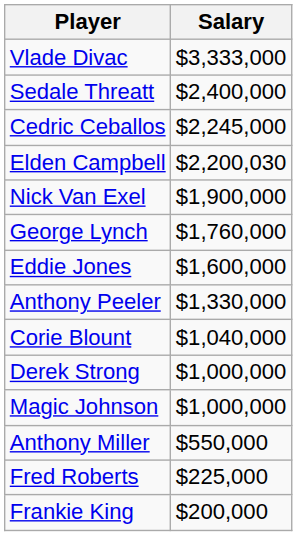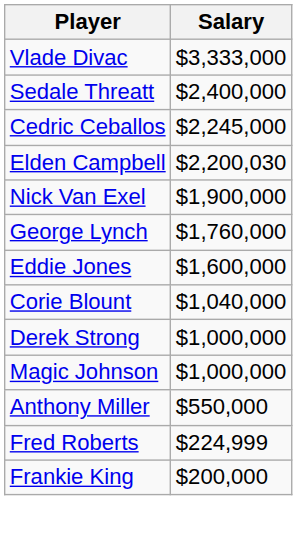- row: Anthony Peeler | $1,330,000
Fred Roberts | Salary: $225,000 -> $224,999
